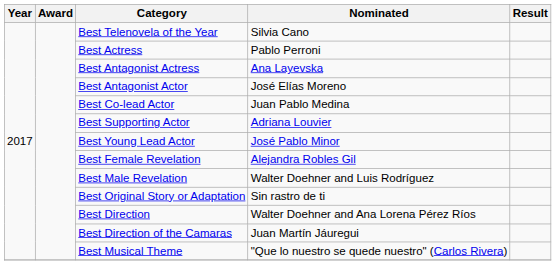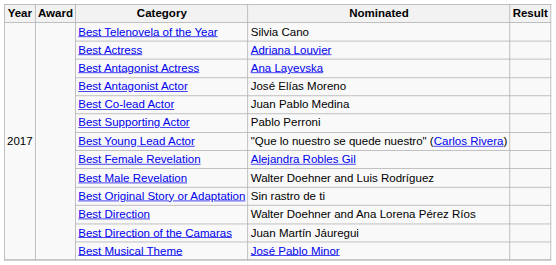Best Actress | Nominated: Pablo Perroni -> Adriana Louvier
Best Supporting Actor | Nominated: Adriana Louvier -> Pablo Perroni
Best Young Lead Actor | Nominated: José Pablo Minor -> "Que lo nuestro se quede nuestro" (Carlos Rivera)
Best Musical Theme | Nominated: "Que lo nuestro se quede nuestro" (Carlos Rivera) -> José Pablo Minor
